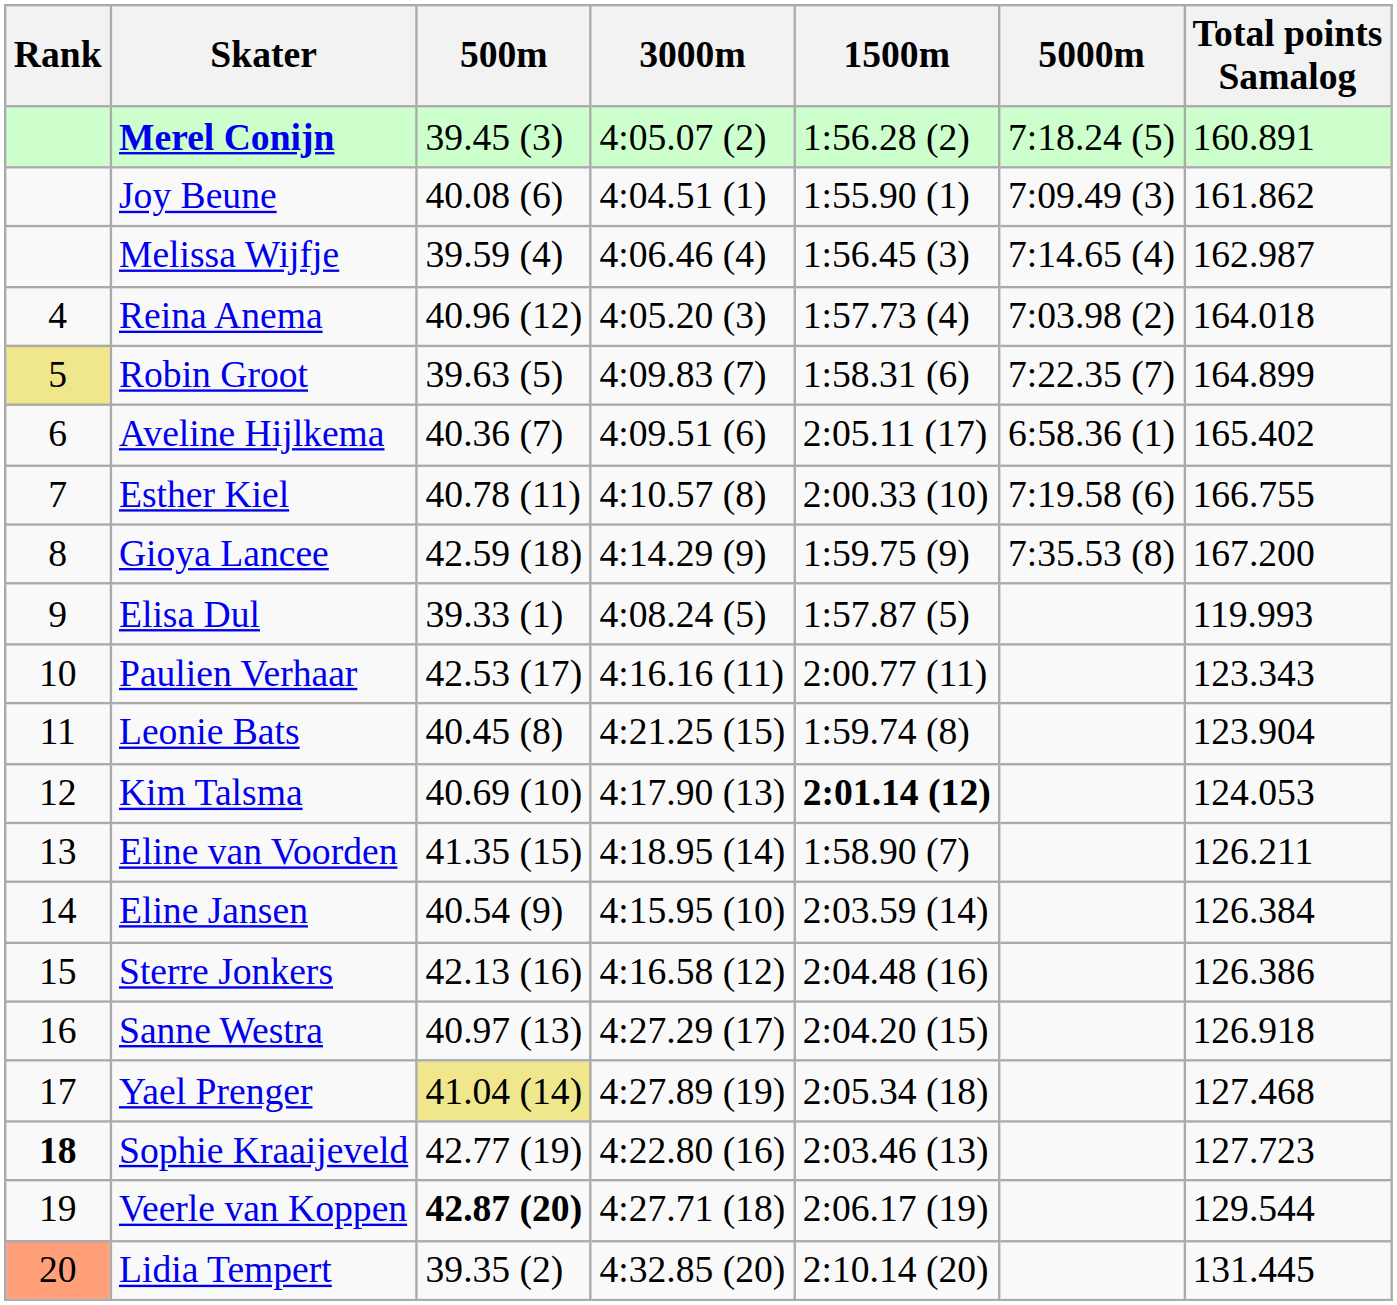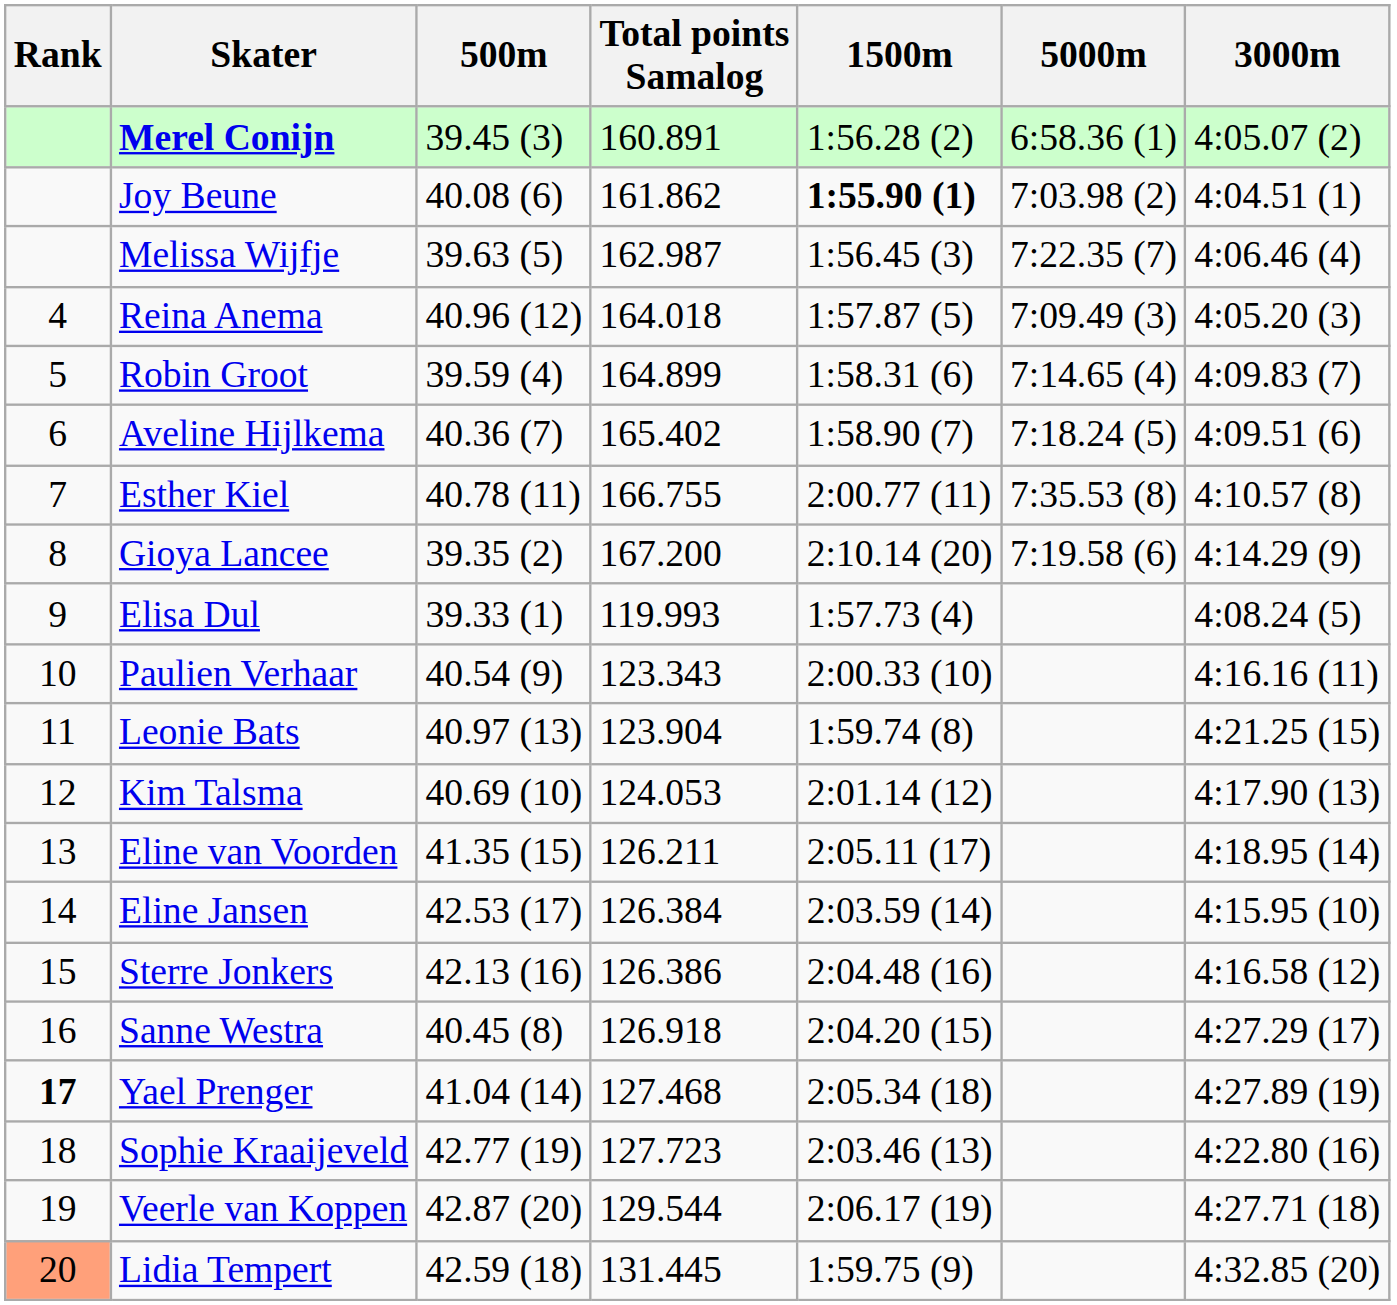columns swapped: 3000m <-> Total points Samalog
Merel Conijn | 5000m: 7:18.24 (5) -> 6:58.36 (1)
Joy Beune | 1500m: normal -> bold
Joy Beune | 5000m: 7:09.49 (3) -> 7:03.98 (2)
Melissa Wijfje | 500m: 39.59 (4) -> 39.63 (5)
Melissa Wijfje | 5000m: 7:14.65 (4) -> 7:22.35 (7)
Reina Anema | 1500m: 1:57.73 (4) -> 1:57.87 (5)
Reina Anema | 5000m: 7:03.98 (2) -> 7:09.49 (3)
Robin Groot | Rank: khaki background -> no background
Robin Groot | 500m: 39.63 (5) -> 39.59 (4)
Robin Groot | 5000m: 7:22.35 (7) -> 7:14.65 (4)
Aveline Hijlkema | 1500m: 2:05.11 (17) -> 1:58.90 (7)
Aveline Hijlkema | 5000m: 6:58.36 (1) -> 7:18.24 (5)
Esther Kiel | 1500m: 2:00.33 (10) -> 2:00.77 (11)
Esther Kiel | 5000m: 7:19.58 (6) -> 7:35.53 (8)
Gioya Lancee | 500m: 42.59 (18) -> 39.35 (2)
Gioya Lancee | 1500m: 1:59.75 (9) -> 2:10.14 (20)
Gioya Lancee | 5000m: 7:35.53 (8) -> 7:19.58 (6)
Elisa Dul | 1500m: 1:57.87 (5) -> 1:57.73 (4)
Paulien Verhaar | 500m: 42.53 (17) -> 40.54 (9)
Paulien Verhaar | 1500m: 2:00.77 (11) -> 2:00.33 (10)
Leonie Bats | 500m: 40.45 (8) -> 40.97 (13)
Kim Talsma | 1500m: bold -> normal
Eline van Voorden | 1500m: 1:58.90 (7) -> 2:05.11 (17)
Eline Jansen | 500m: 40.54 (9) -> 42.53 (17)
Sanne Westra | 500m: 40.97 (13) -> 40.45 (8)
Yael Prenger | Rank: normal -> bold
Yael Prenger | 500m: khaki background -> no background
Sophie Kraaijeveld | Rank: bold -> normal
Veerle van Koppen | 500m: bold -> normal
Lidia Tempert | 500m: 39.35 (2) -> 42.59 (18)
Lidia Tempert | 1500m: 2:10.14 (20) -> 1:59.75 (9)
